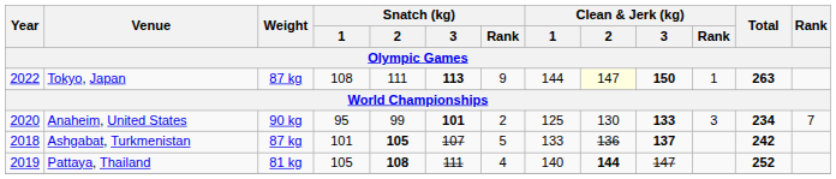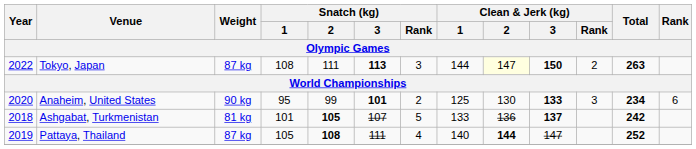Tokyo, Japan | Snatch (kg) / Rank: 9 -> 3
Tokyo, Japan | Clean & Jerk (kg) / Rank: 1 -> 2
Anaheim, United States | Rank: 7 -> 6
Ashgabat, Turkmenistan | Weight: 87 kg -> 81 kg
Pattaya, Thailand | Weight: 81 kg -> 87 kg
